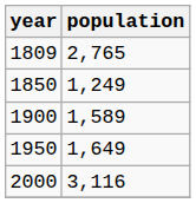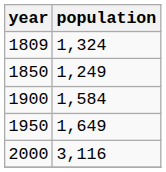1809 | population: 2,765 -> 1,324
1900 | population: 1,589 -> 1,584
